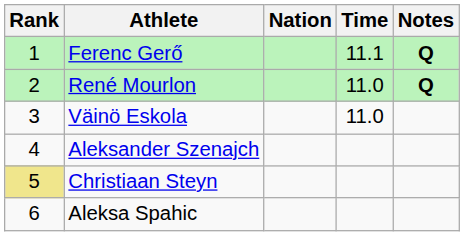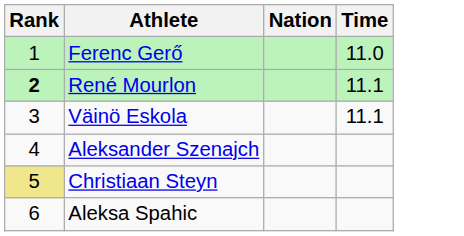- column: Notes | Q | Q
Ferenc Gerő | Time: 11.1 -> 11.0
René Mourlon | Rank: normal -> bold
René Mourlon | Time: 11.0 -> 11.1
Väinö Eskola | Time: 11.0 -> 11.1
